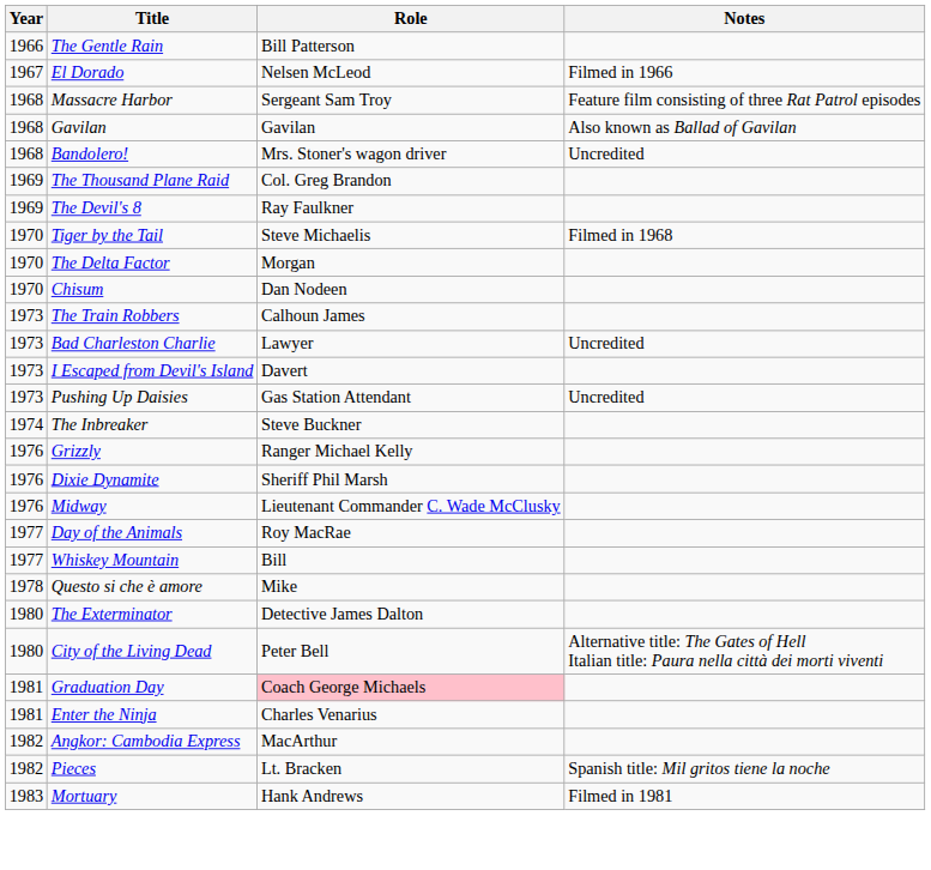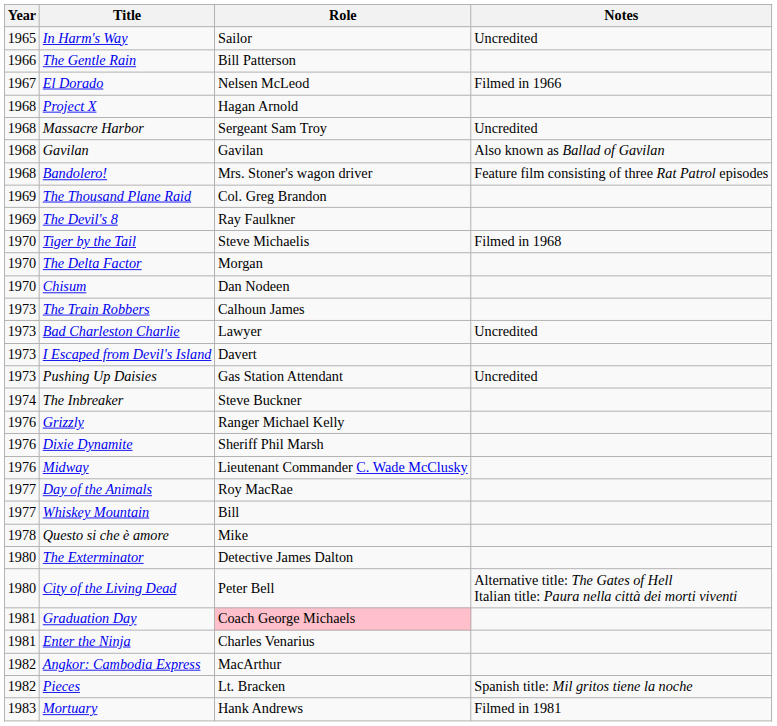+ row: 1965 | In Harm's Way | Sailor | Uncredited
+ row: 1968 | Project X | Hagan Arnold
Massacre Harbor | Notes: Feature film consisting of three Rat Patrol episodes -> Uncredited
Bandolero! | Notes: Uncredited -> Feature film consisting of three Rat Patrol episodes
